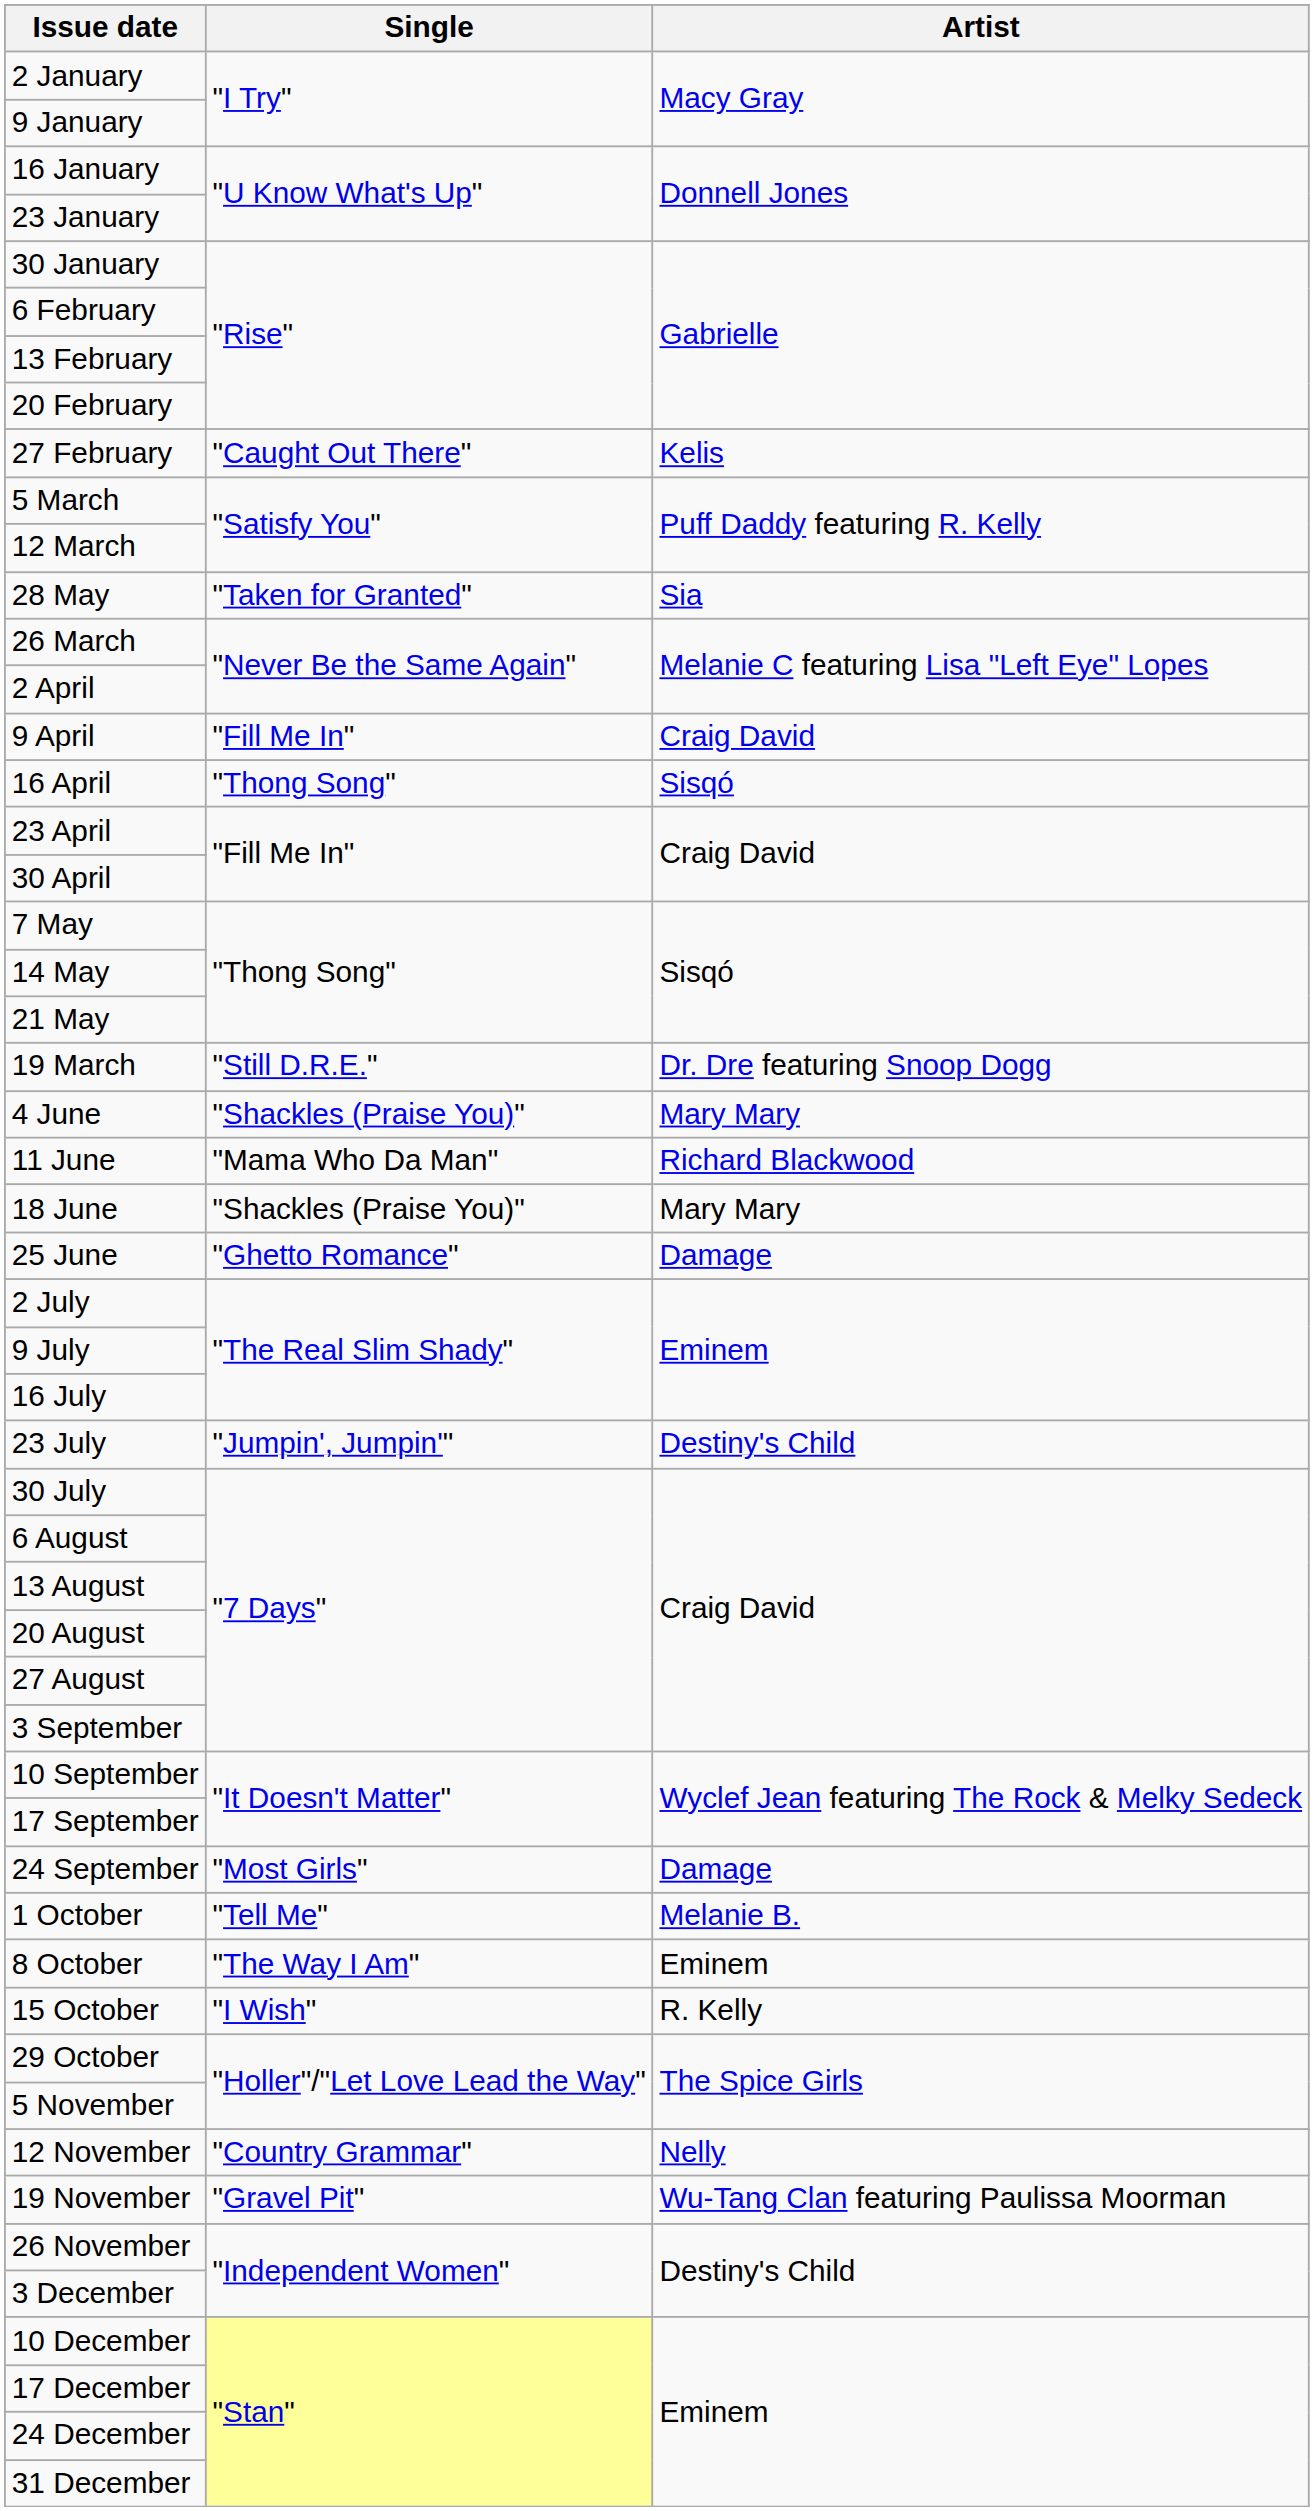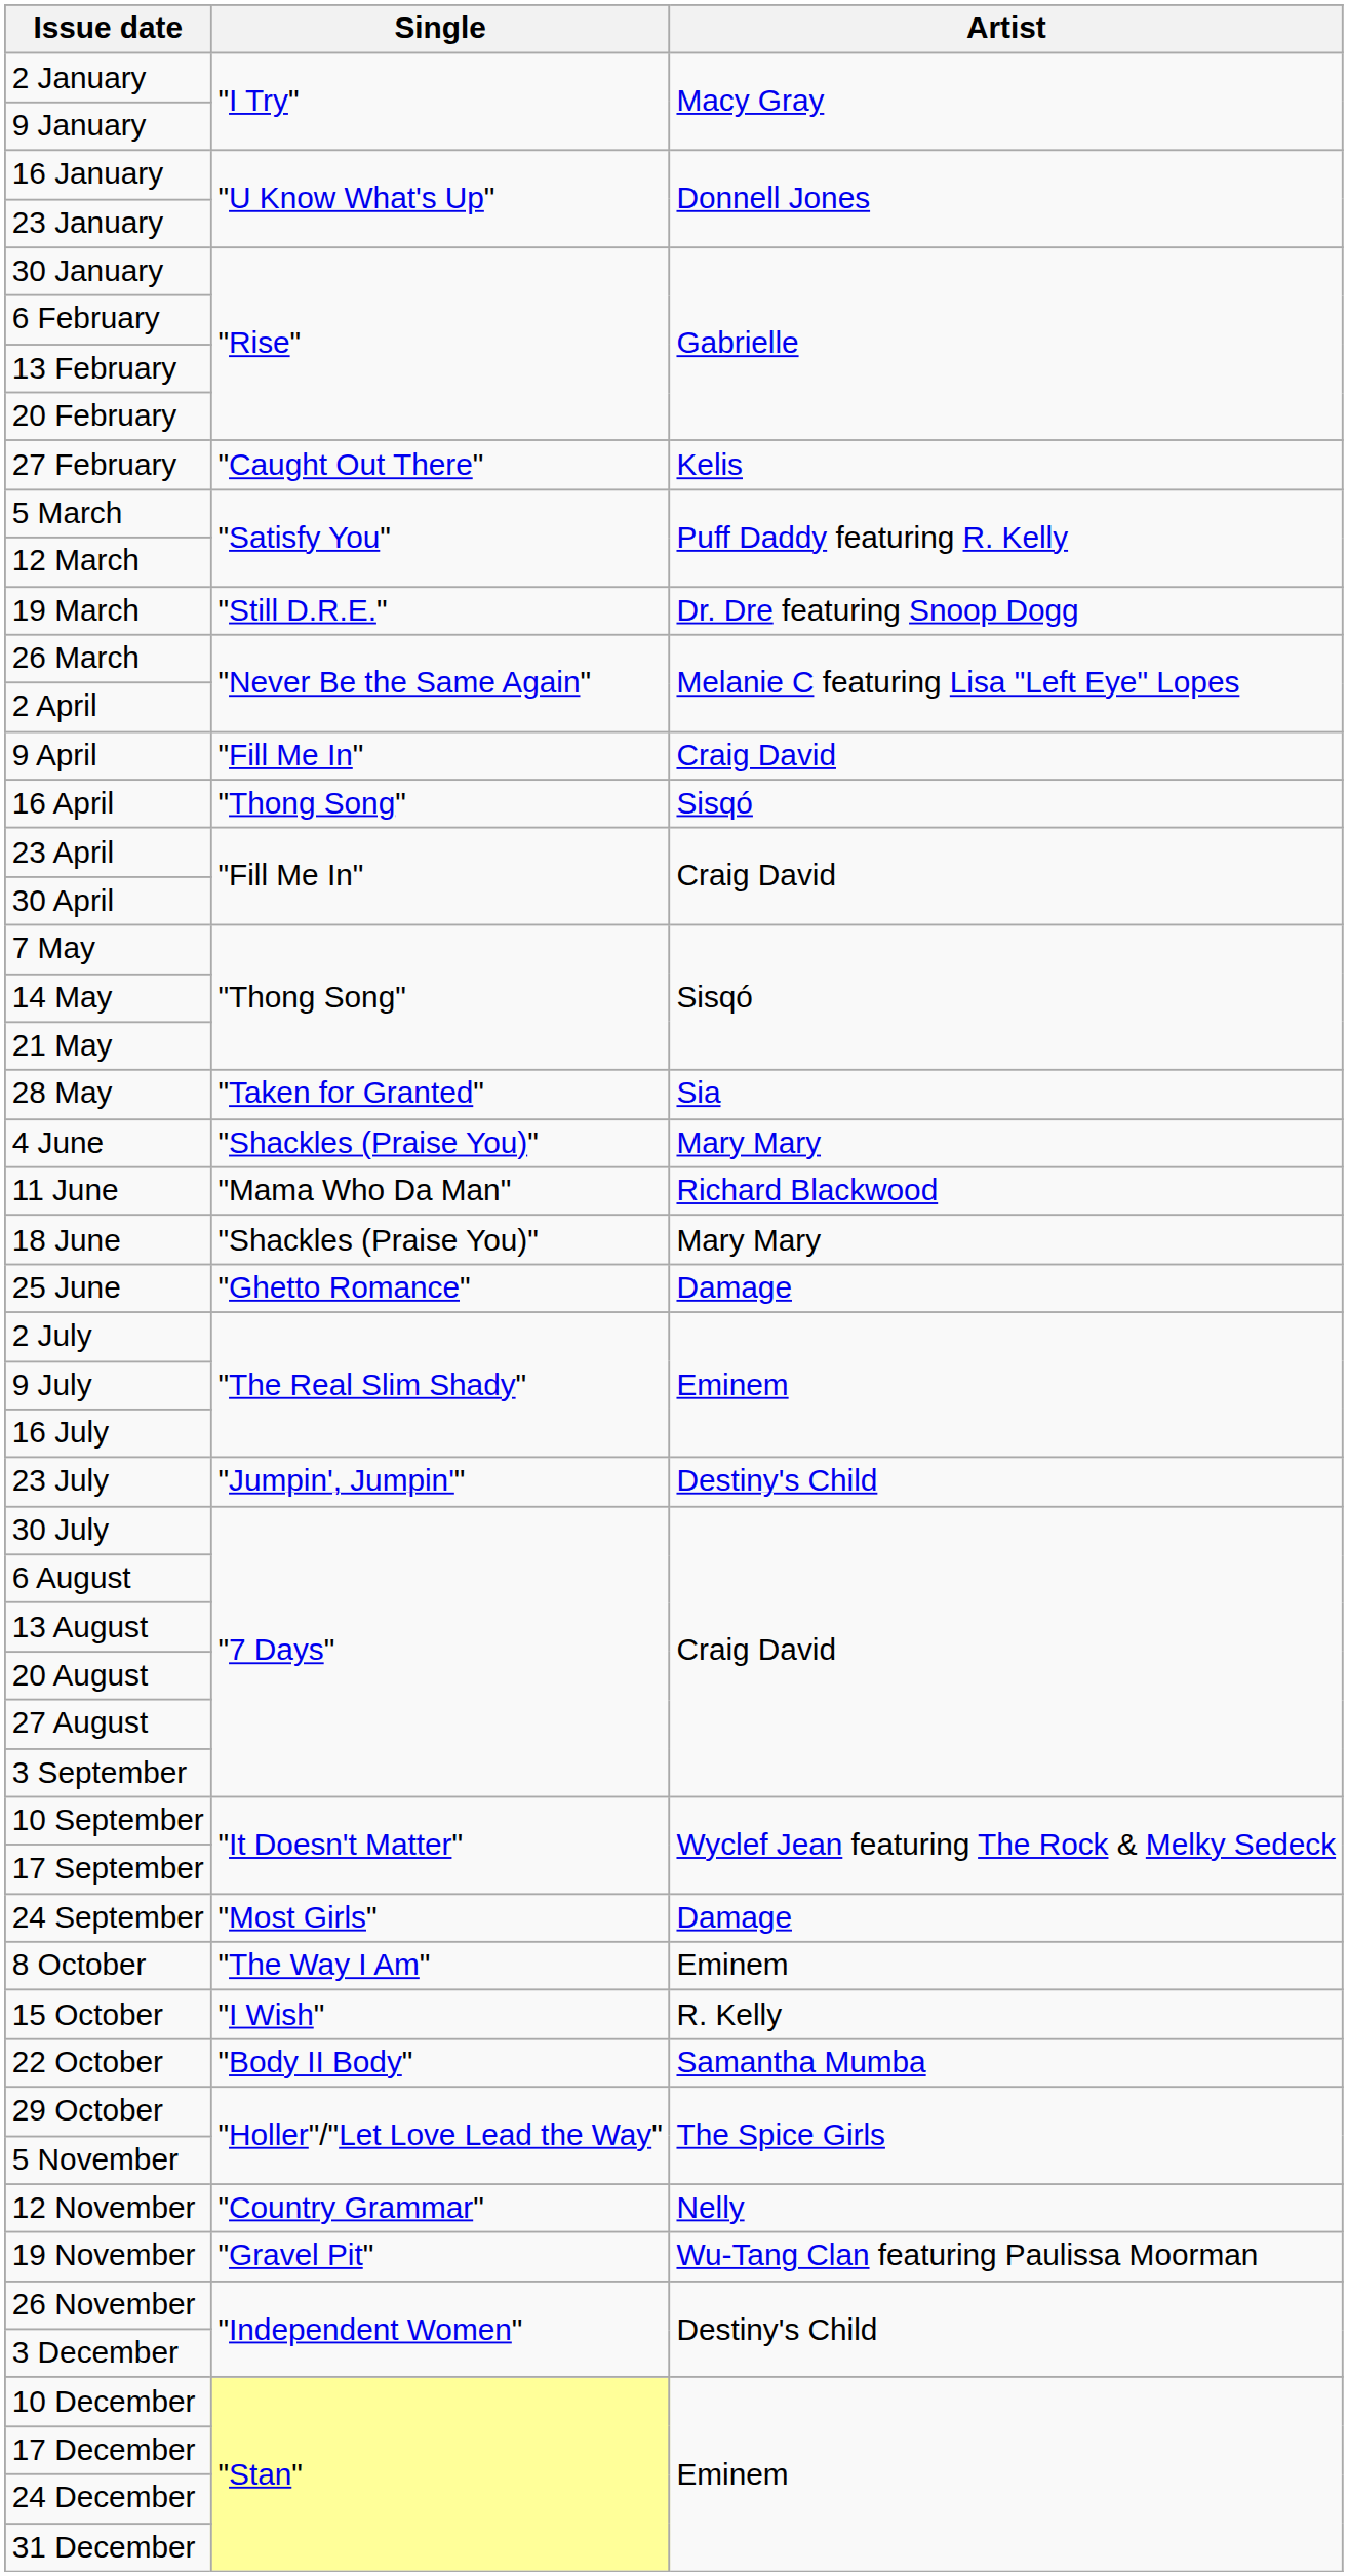rows swapped: 19 March <-> 28 May
- row: 1 October | "Tell Me" | Melanie B.
+ row: 22 October | "Body II Body" | Samantha Mumba
